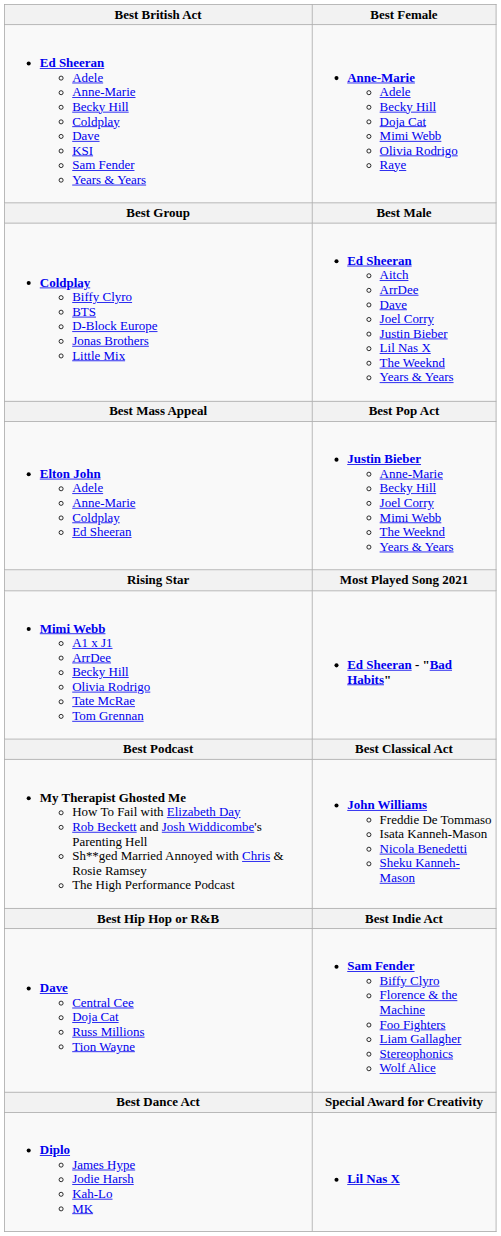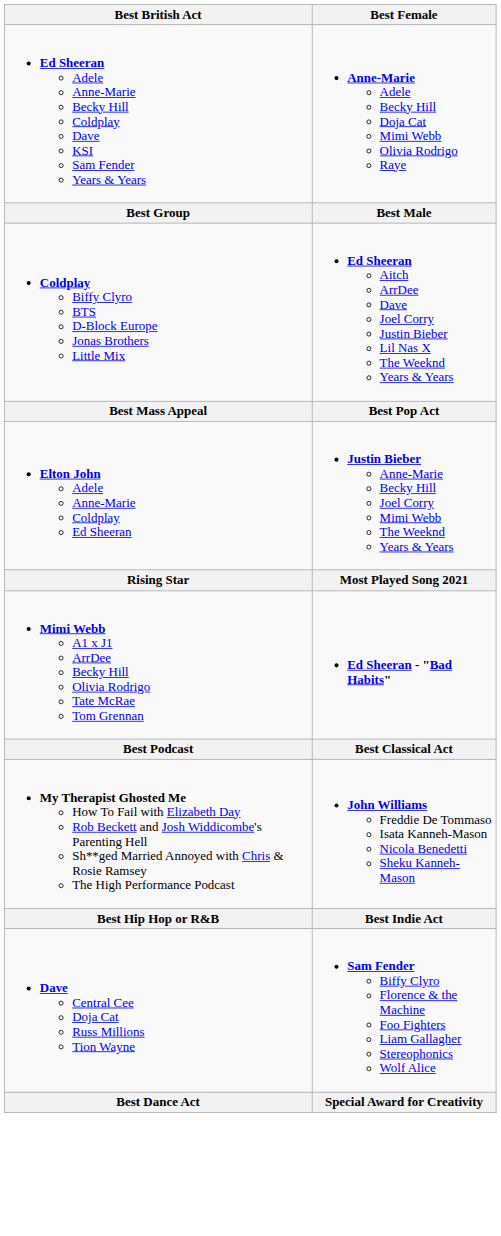- row: Diplo James Hype Jodie Harsh Kah-Lo MK | Lil Nas X
